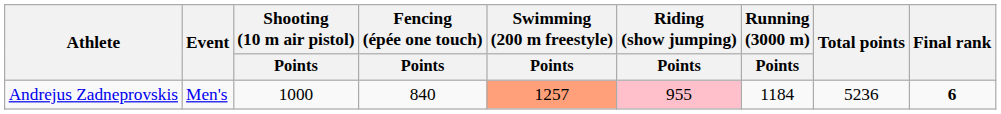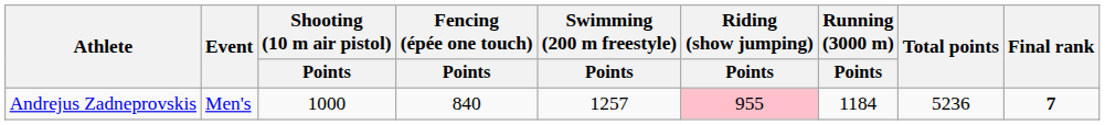Andrejus Zadneprovskis | Swimming (200 m freestyle) / Points: lightsalmon background -> no background
Andrejus Zadneprovskis | Final rank: 6 -> 7
